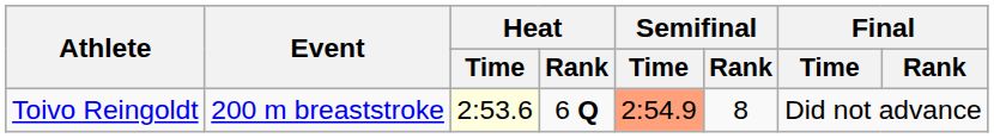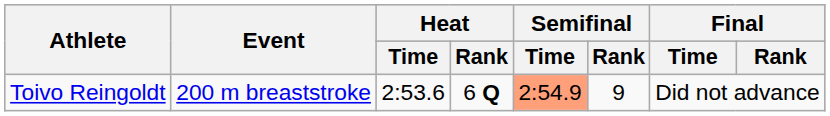Toivo Reingoldt | Heat / Time: lightyellow background -> no background
Toivo Reingoldt | Semifinal / Rank: 8 -> 9
